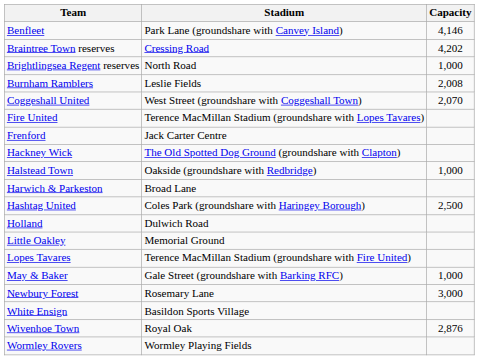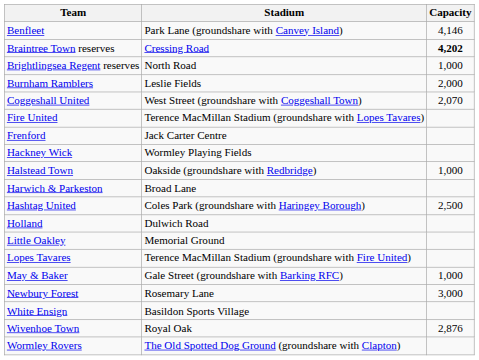Braintree Town reserves | Capacity: normal -> bold
Burnham Ramblers | Capacity: 2,008 -> 2,000
Hackney Wick | Stadium: The Old Spotted Dog Ground (groundshare with Clapton) -> Wormley Playing Fields
Wormley Rovers | Stadium: Wormley Playing Fields -> The Old Spotted Dog Ground (groundshare with Clapton)
